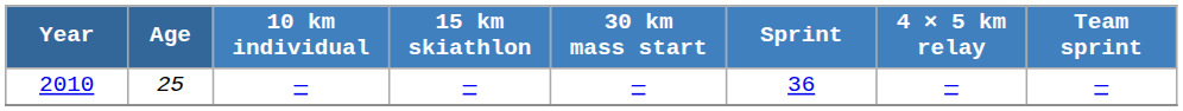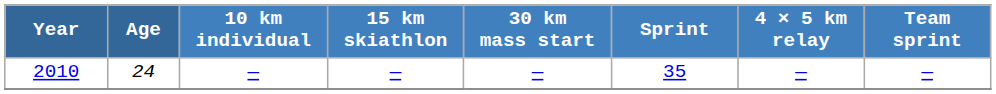2010 | Age: 25 -> 24
2010 | Sprint: 36 -> 35
